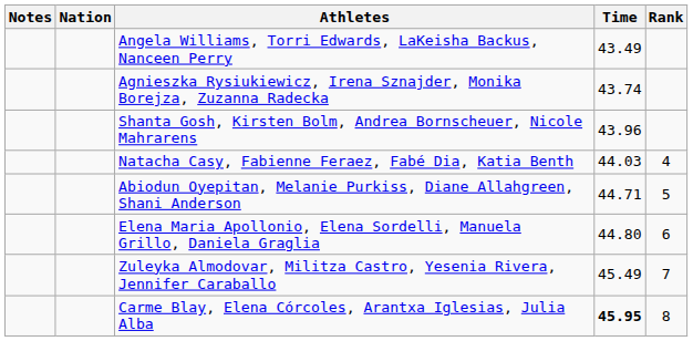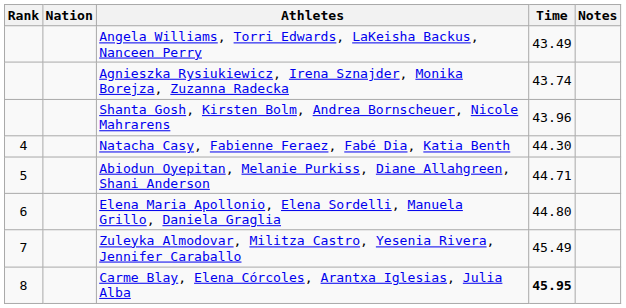columns swapped: Rank <-> Notes
Natacha Casy, Fabienne Feraez, Fabé Dia, Katia Benth | Time: 44.03 -> 44.30
